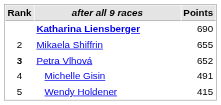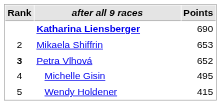Mikaela Shiffrin | Points: 655 -> 653
Michelle Gisin | Points: 491 -> 495
